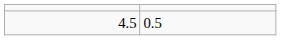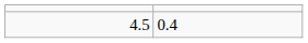4.5 | column 2: 0.5 -> 0.4
